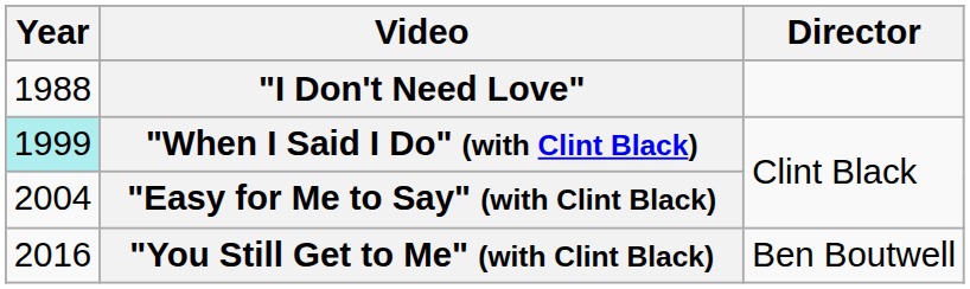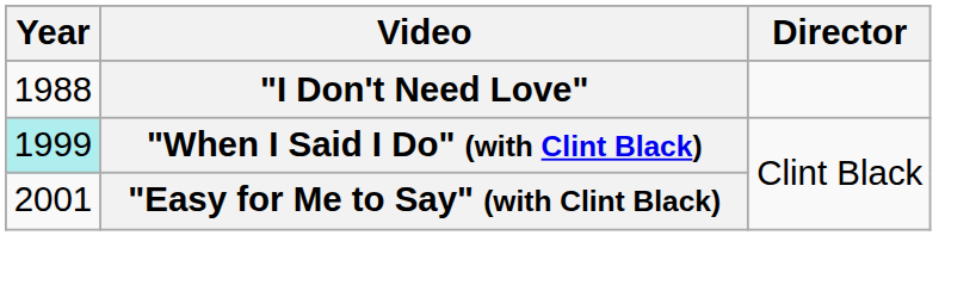"Easy for Me to Say" (with Clint Black) | Year: 2004 -> 2001
- row: 2016 | "You Still Get to Me" (with Clint Black) | Ben Boutwell
